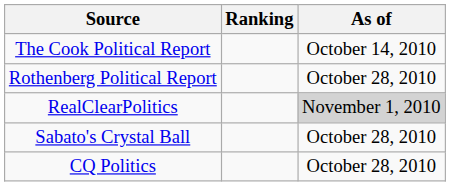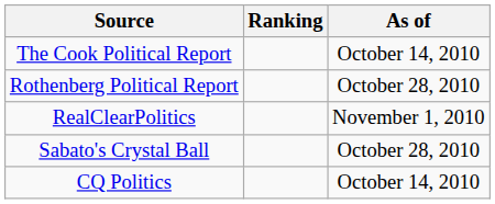RealClearPolitics | As of: lightgrey background -> no background
CQ Politics | As of: October 28, 2010 -> October 14, 2010
